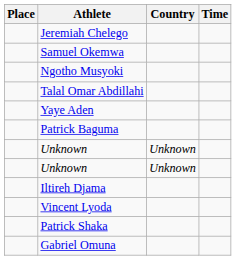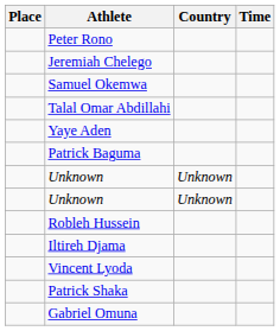+ row: Peter Rono
- row: Ngotho Musyoki
+ row: Robleh Hussein
